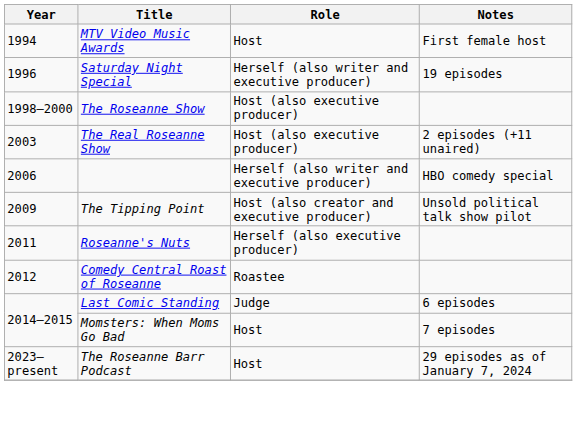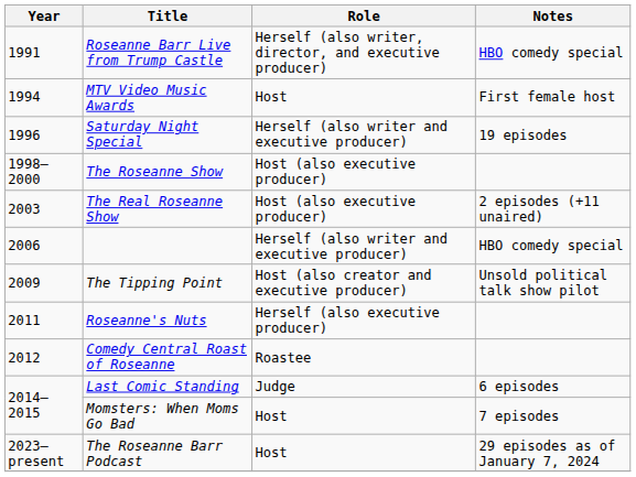+ row: 1991 | Roseanne Barr Live from Trump Castle | Herself (also writer, director, and executive producer) | HBO comedy special
